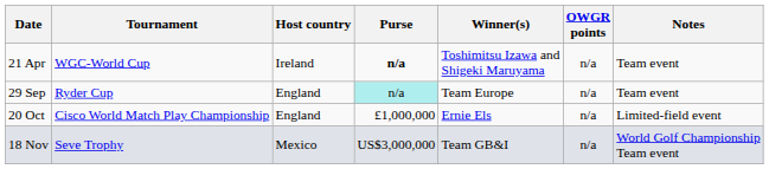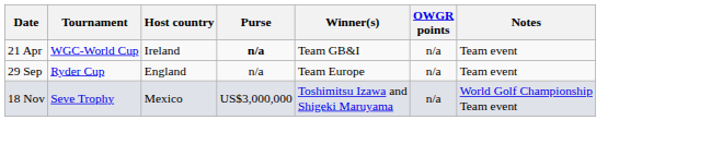21 Apr | Winner(s): Toshimitsu Izawa and Shigeki Maruyama -> Team GB&I
29 Sep | Purse: paleturquoise background -> no background
- row: 20 Oct | Cisco World Match Play Championship | England | £1,000,000 | Ernie Els | n/a | Limited-field event
18 Nov | Winner(s): Team GB&I -> Toshimitsu Izawa and Shigeki Maruyama
